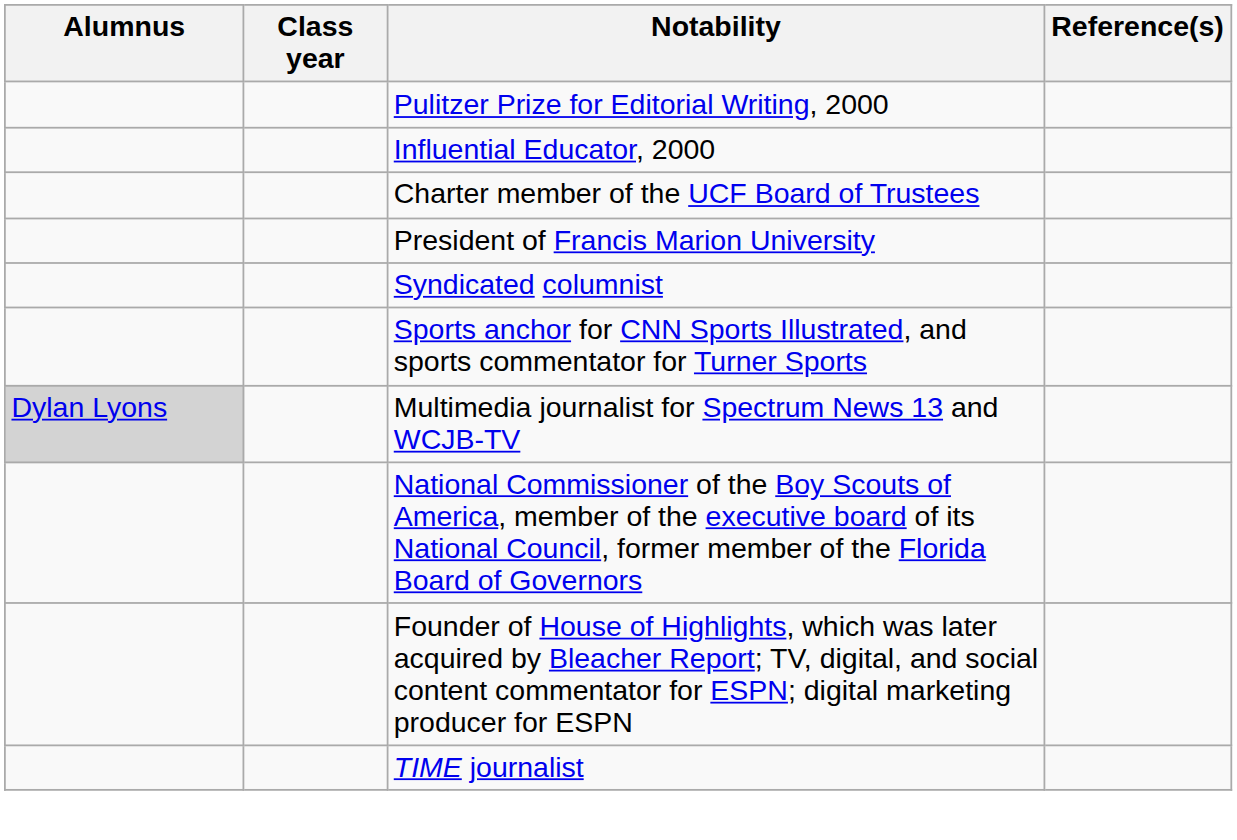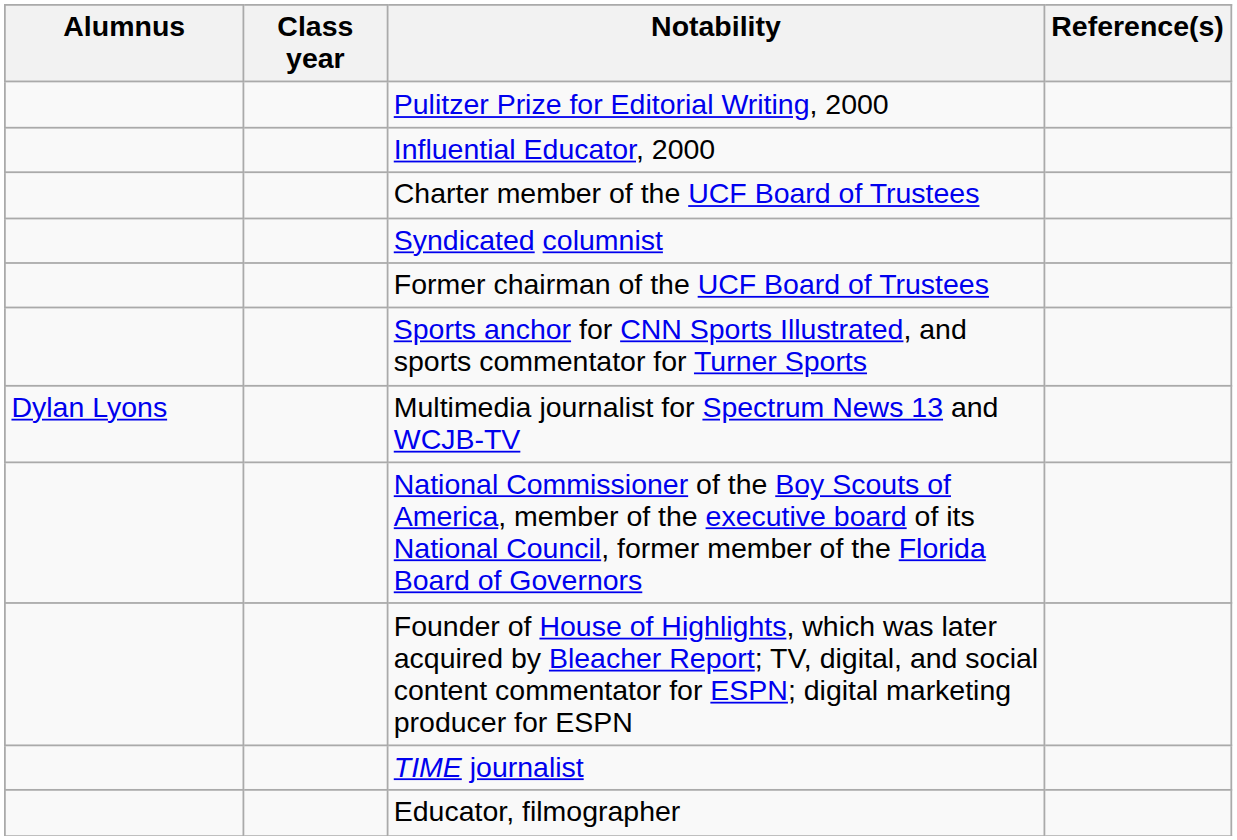- row: President of Francis Marion University
+ row: Former chairman of the UCF Board of Trustees
Multimedia journalist for Spectrum News 13 and WCJB-TV | Alumnus: lightgrey background -> no background
+ row: Educator, filmographer
